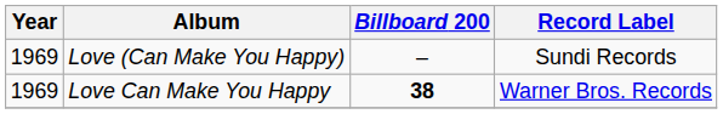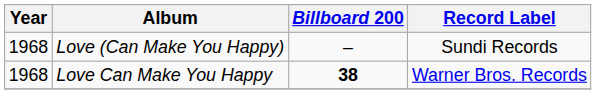Love (Can Make You Happy) | Year: 1969 -> 1968
Love Can Make You Happy | Year: 1969 -> 1968
